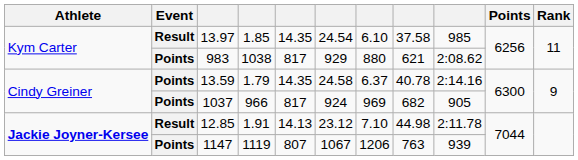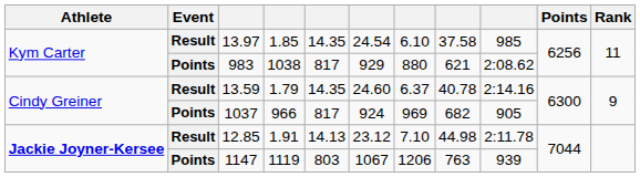13.59 | Event: Points -> Result
13.59 | column 6: 24.58 -> 24.60
1147 | column 5: 807 -> 803
